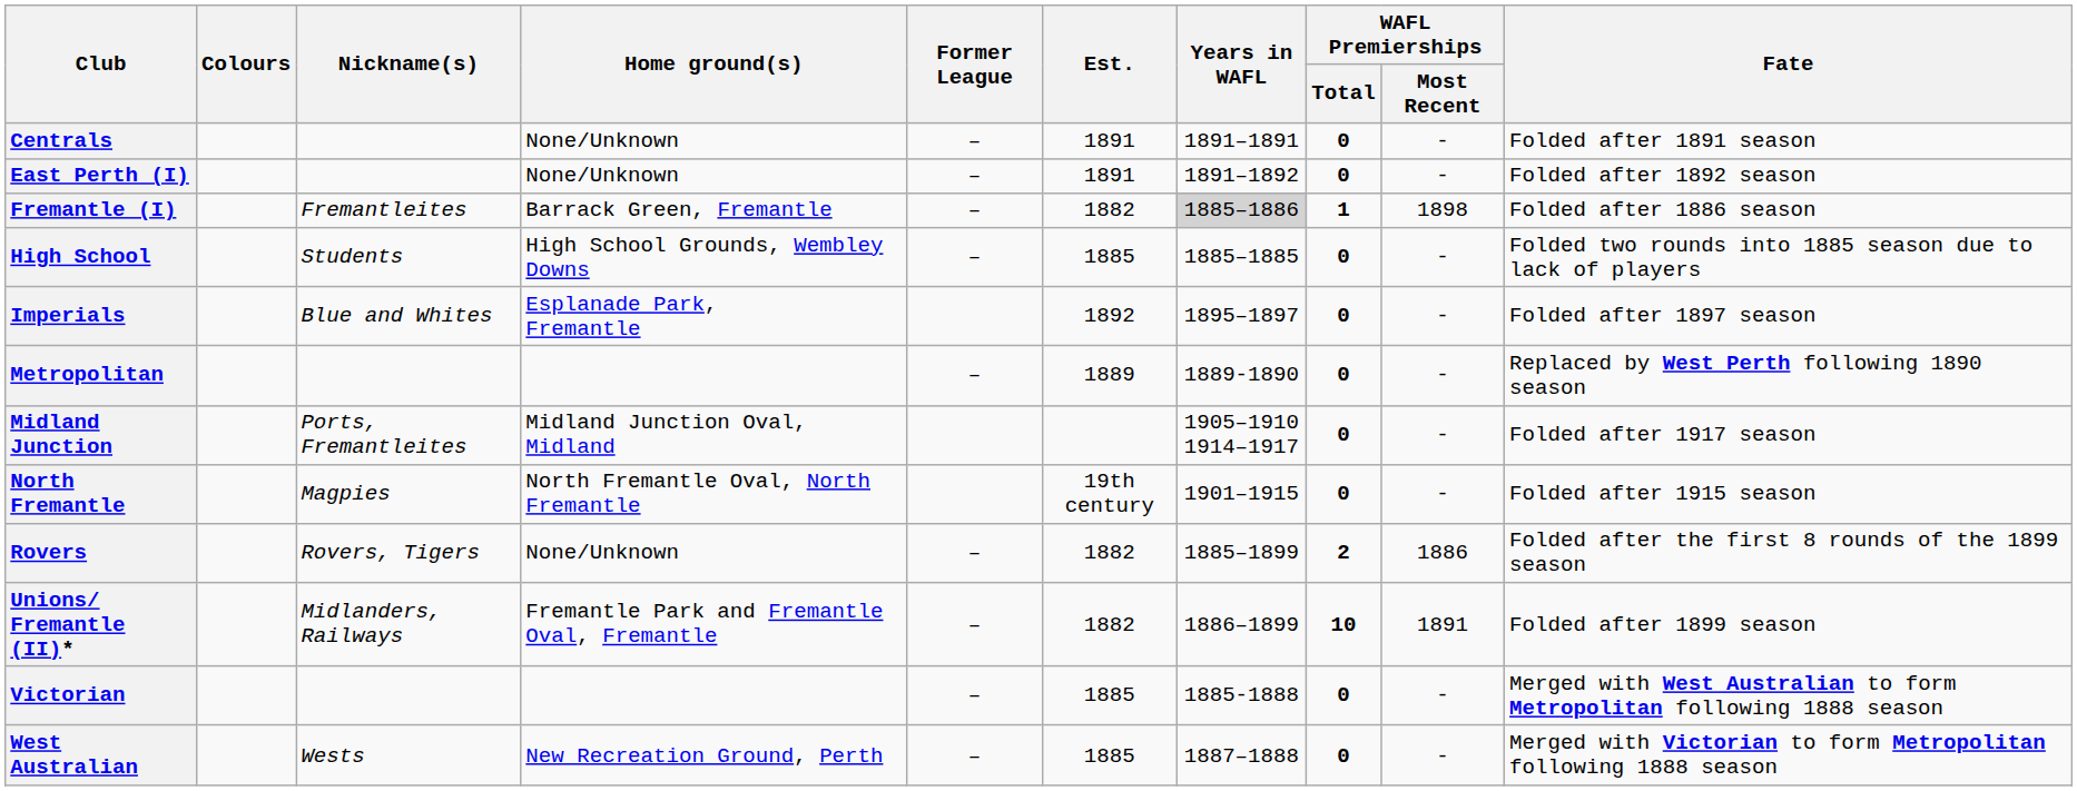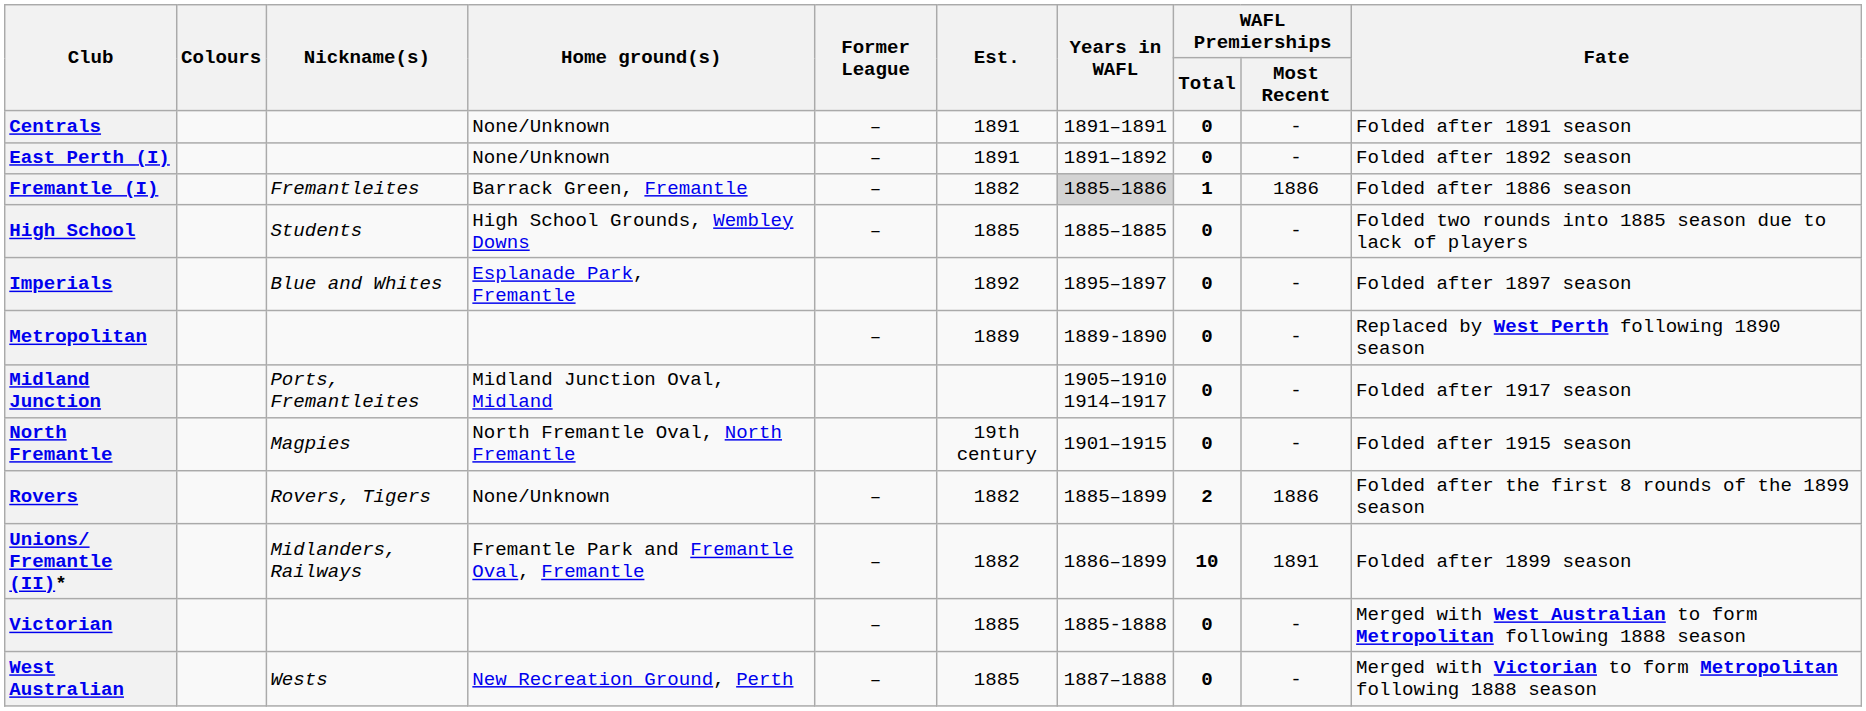Fremantle (I) | WAFL Premierships / Most Recent: 1898 -> 1886
